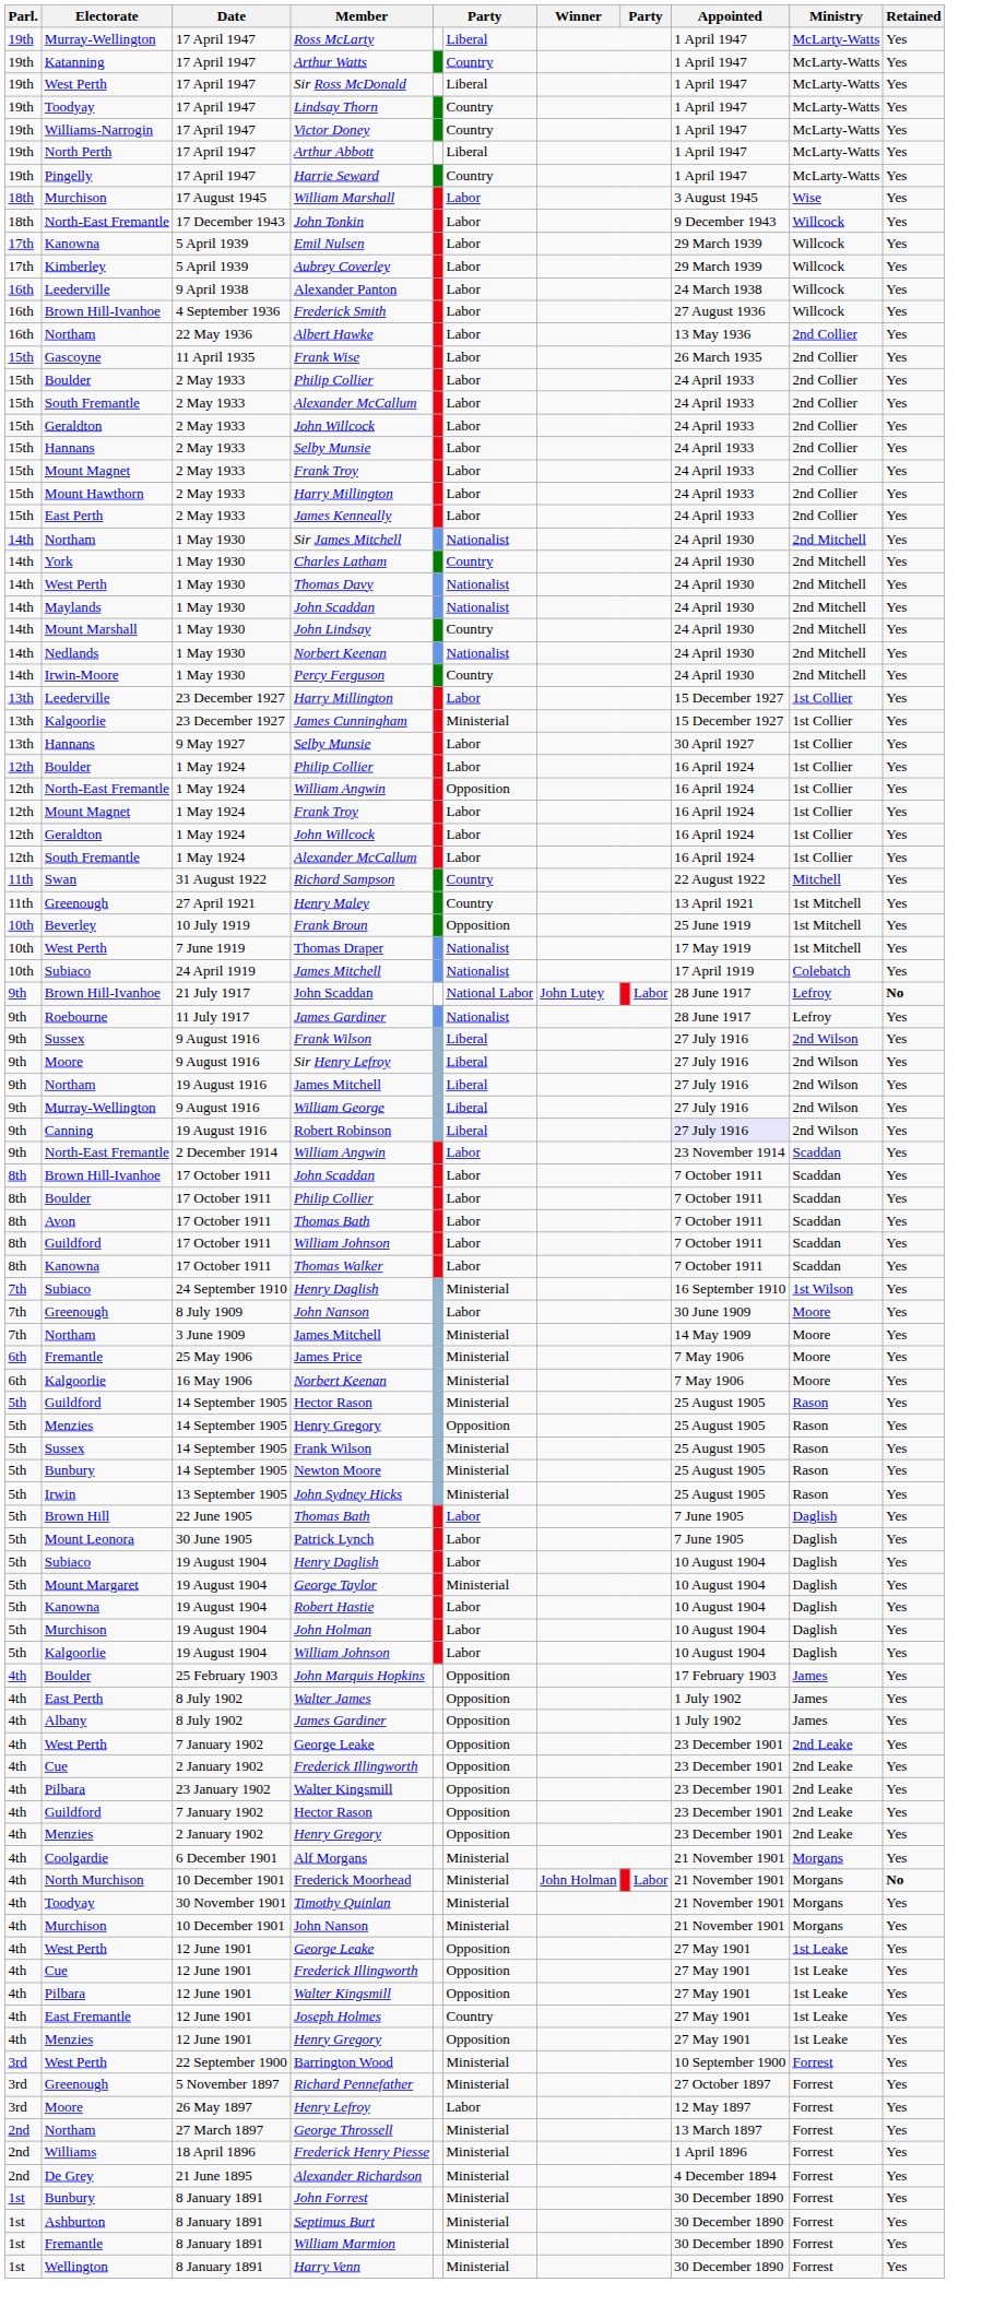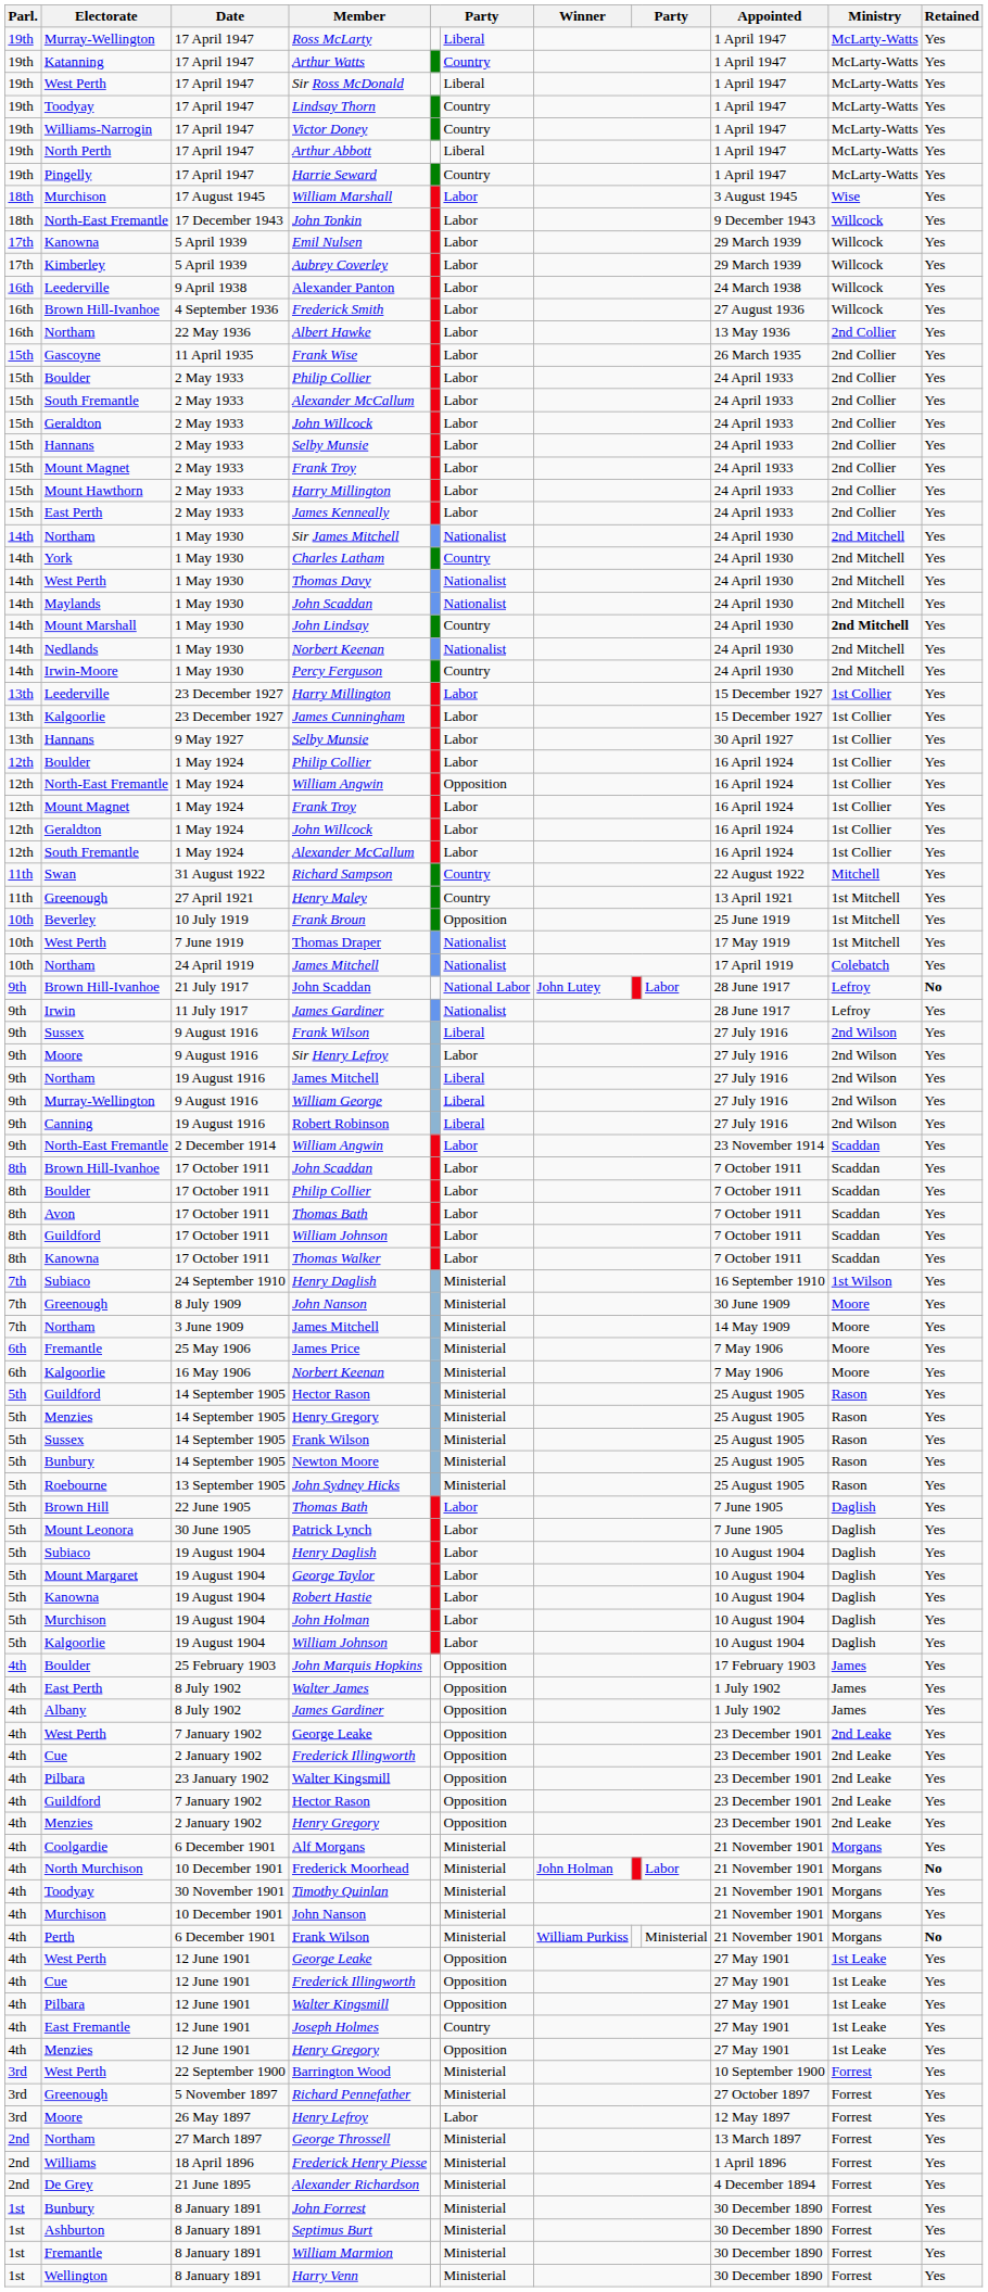John Lindsay | Ministry: normal -> bold
James Cunningham | column 6: Ministerial -> Labor
24 April 1919 / James Mitchell | Electorate: Subiaco -> Northam
11 July 1917 / James Gardiner | Electorate: Roebourne -> Irwin
Sir Henry Lefroy | column 6: Liberal -> Labor
Robert Robinson | Appointed: lavender background -> no background
8 July 1909 / John Nanson | column 6: Labor -> Ministerial
14 September 1905 / Henry Gregory | column 6: Opposition -> Ministerial
John Sydney Hicks | Electorate: Irwin -> Roebourne
George Taylor | column 6: Ministerial -> Labor
+ row: 4th | Perth | 6 December 1901 | Frank Wilson | Ministerial | William Purkiss | Ministerial | 21 November 1901 | Morgans | No
